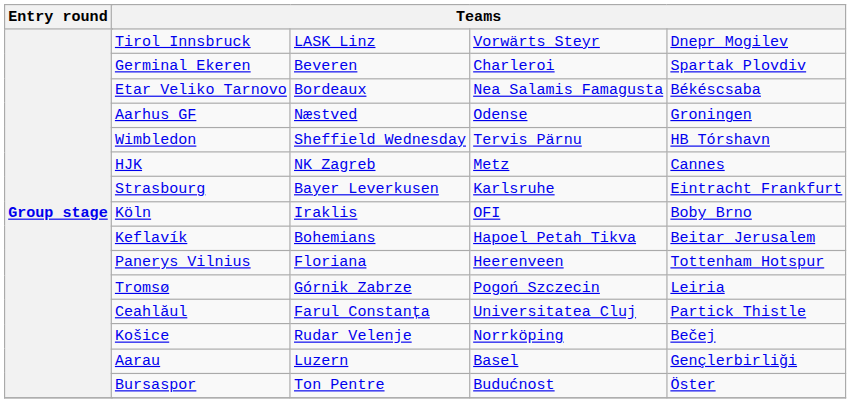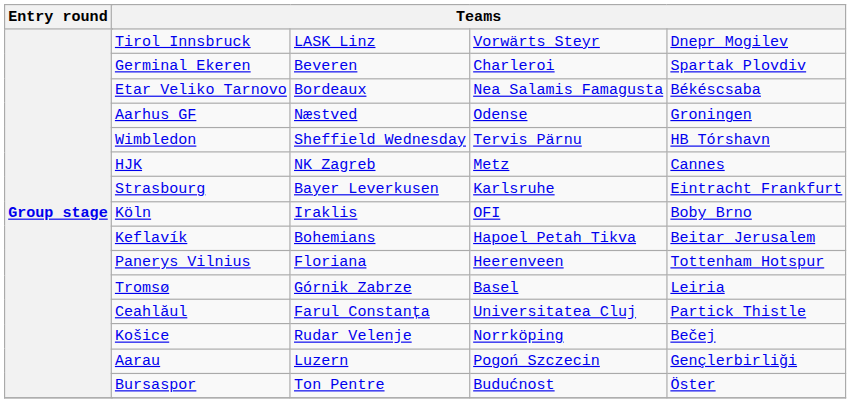Tromsø | column 5: Pogoń Szczecin -> Basel
Aarau | column 5: Basel -> Pogoń Szczecin
